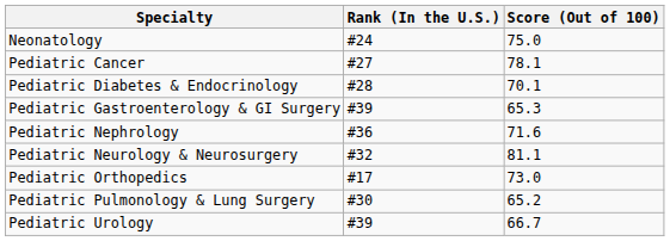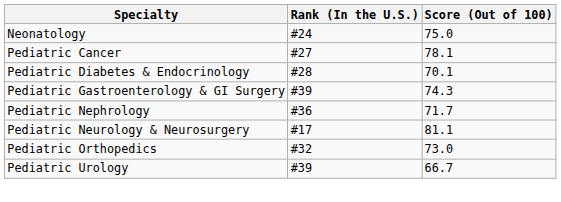Pediatric Gastroenterology & GI Surgery | Score (Out of 100): 65.3 -> 74.3
Pediatric Nephrology | Score (Out of 100): 71.6 -> 71.7
Pediatric Neurology & Neurosurgery | Rank (In the U.S.): #32 -> #17
Pediatric Orthopedics | Rank (In the U.S.): #17 -> #32
- row: Pediatric Pulmonology & Lung Surgery | #30 | 65.2
